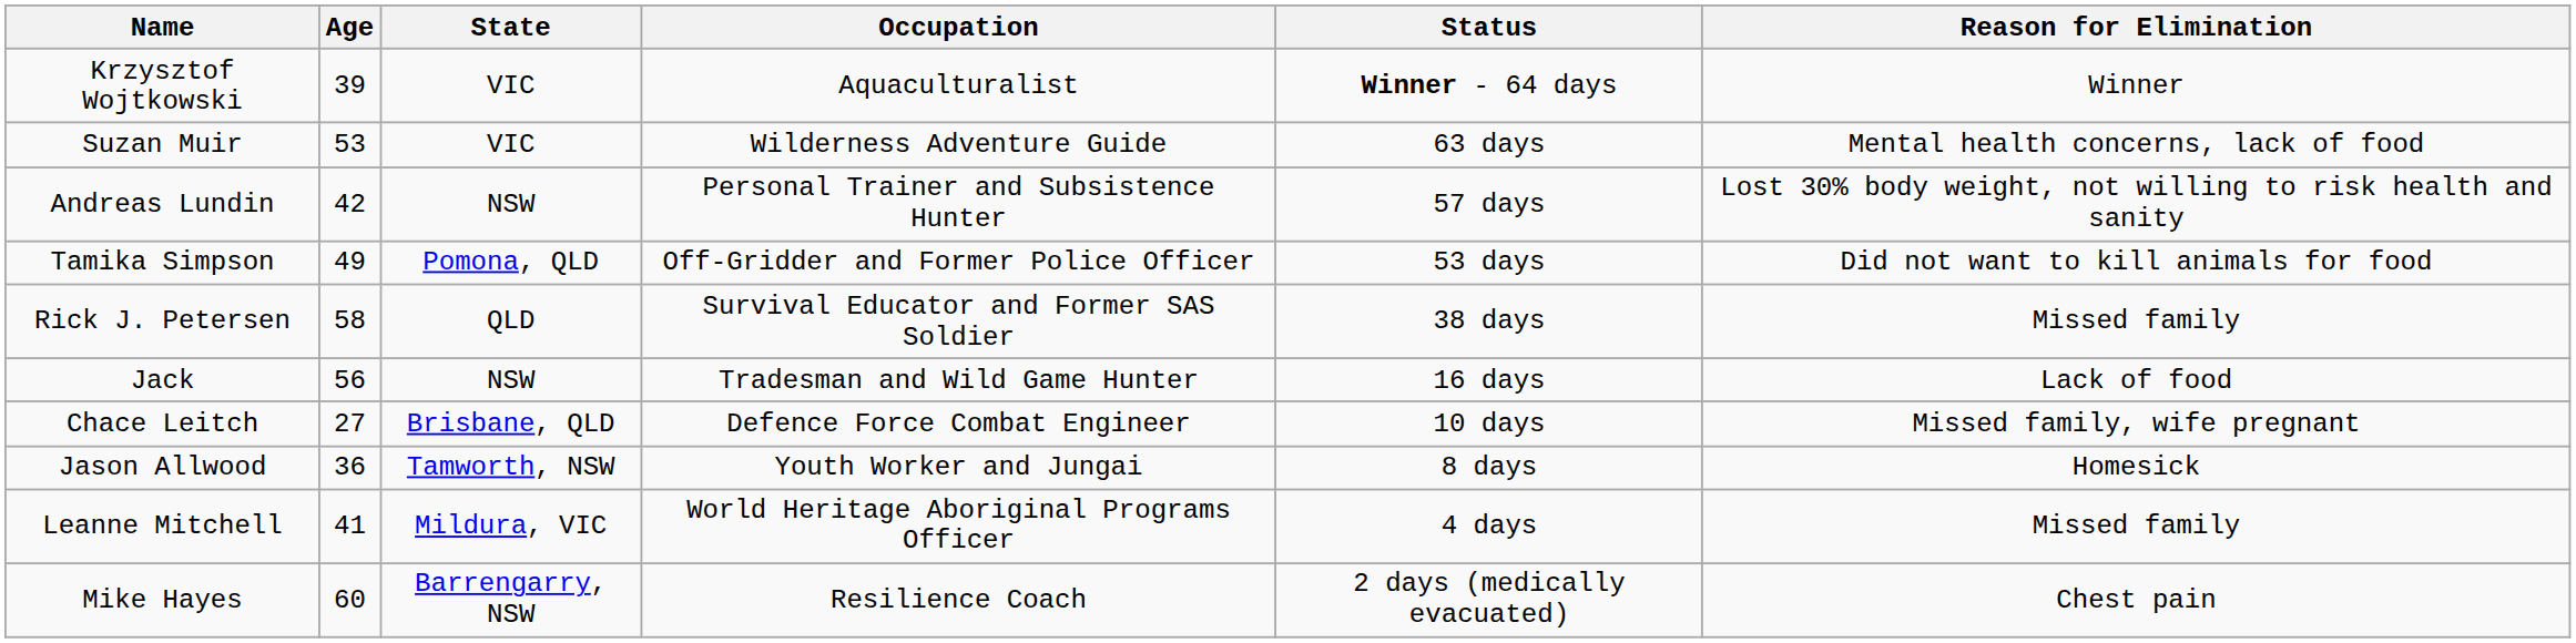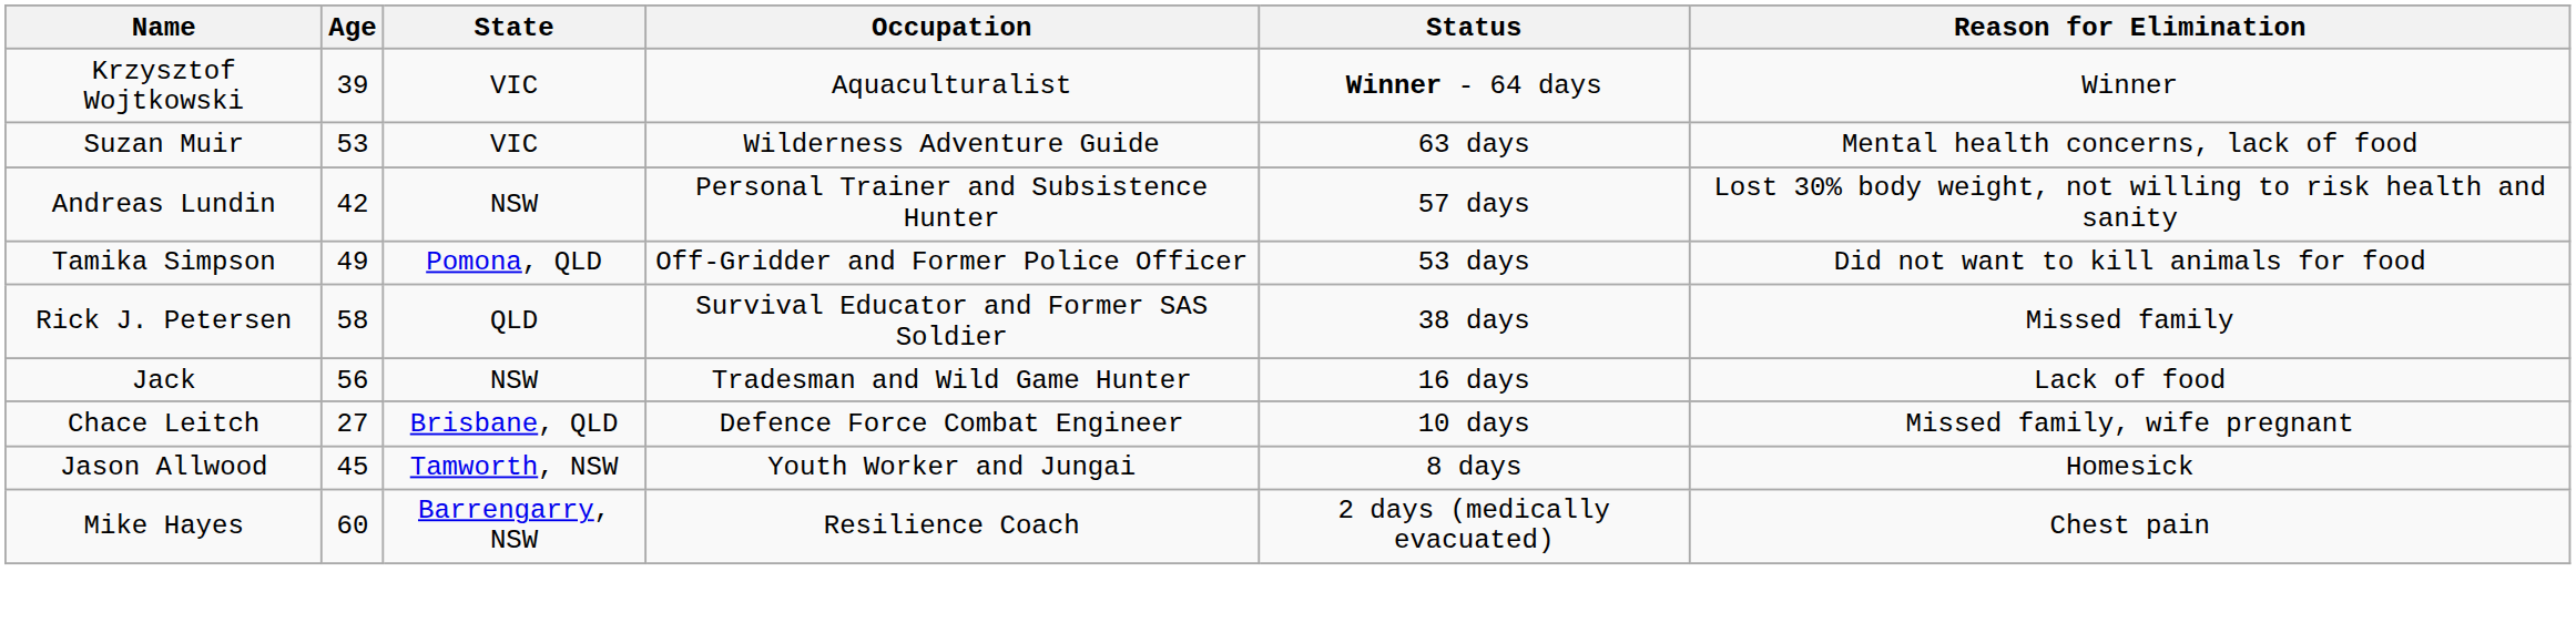Jason Allwood | Age: 36 -> 45
- row: Leanne Mitchell | 41 | Mildura, VIC | World Heritage Aboriginal Programs Officer | 4 days | Missed family
